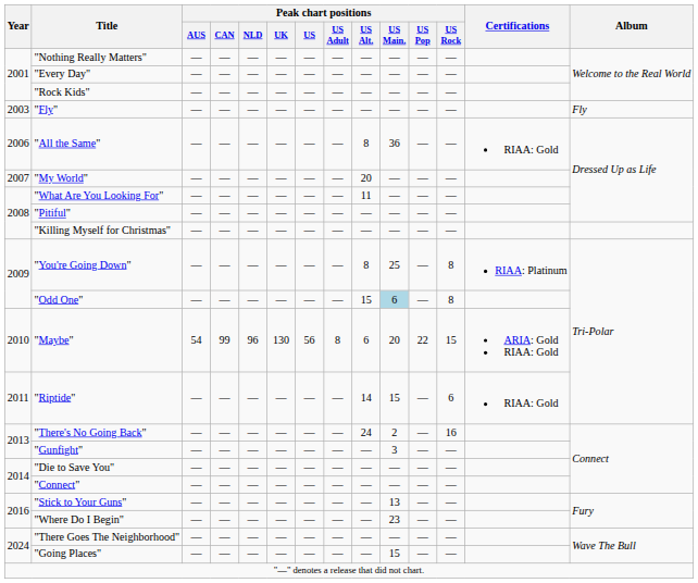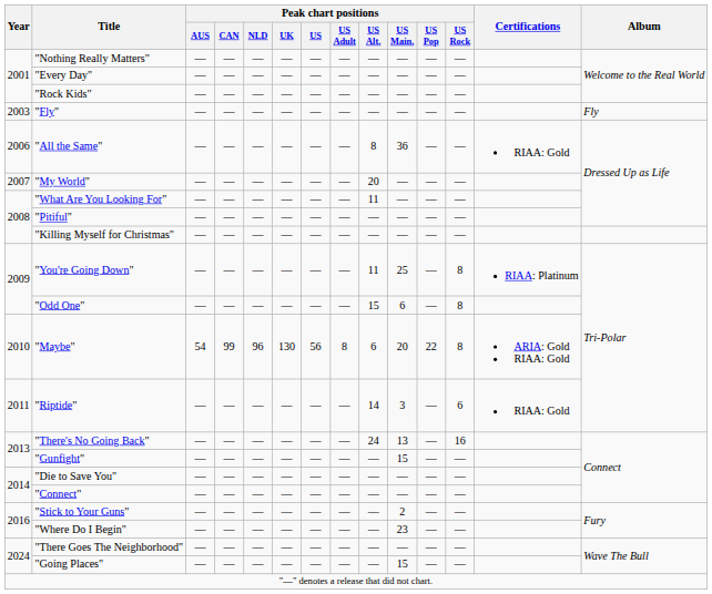"You're Going Down" | Peak chart positions / US Alt.: 8 -> 11
"Odd One" | Peak chart positions / US Main.: lightblue background -> no background
"Maybe" | Peak chart positions / US Rock: 15 -> 8
"Riptide" | Peak chart positions / US Main.: 15 -> 3
"There's No Going Back" | Peak chart positions / US Main.: 2 -> 13
"Gunfight" | Peak chart positions / US Main.: 3 -> 15
"Stick to Your Guns" | Peak chart positions / US Main.: 13 -> 2
